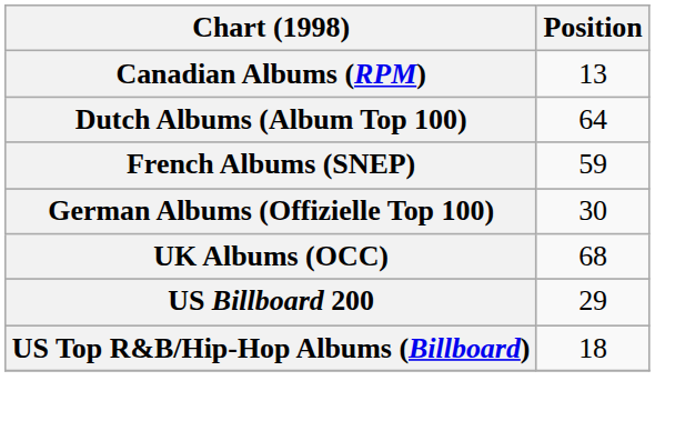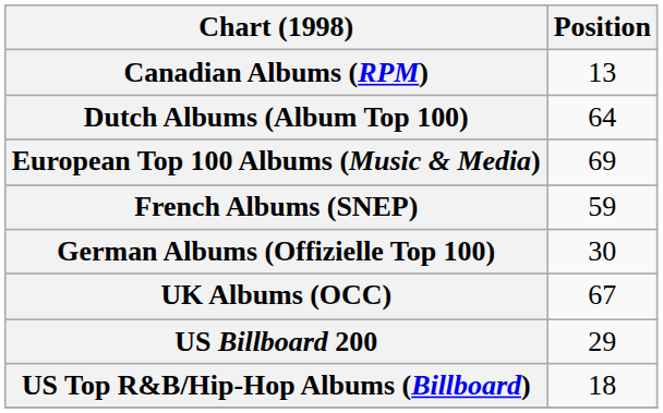+ row: European Top 100 Albums (Music & Media) | 69
UK Albums (OCC) | Position: 68 -> 67
